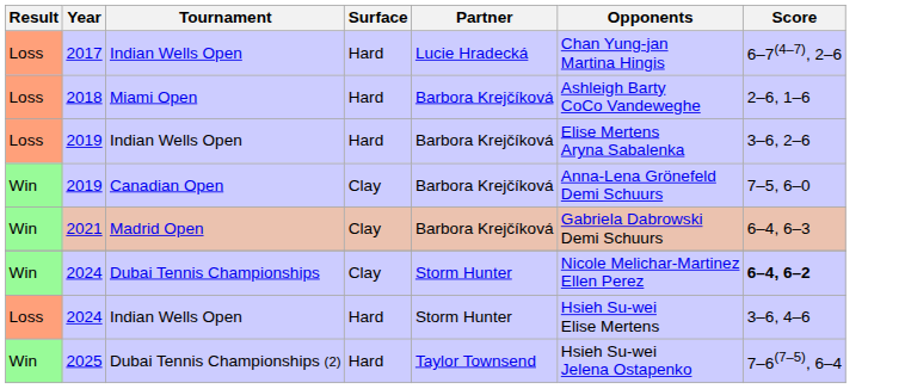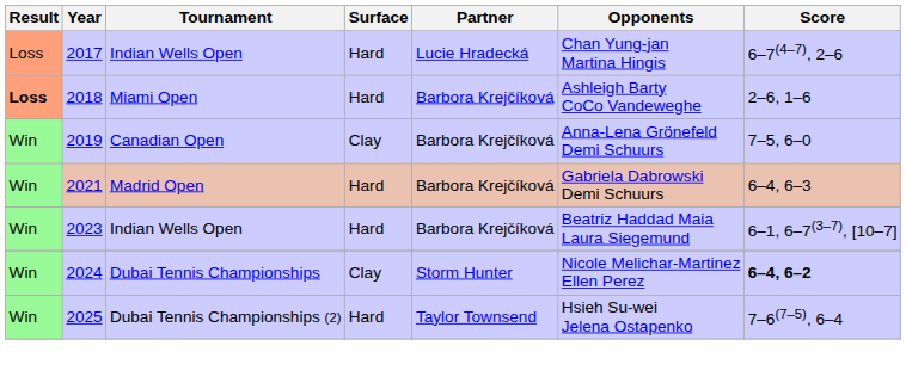2018 | Result: normal -> bold
- row: Loss | 2019 | Indian Wells Open | Hard | Barbora Krejčíková | Elise Mertens Aryna Sabalenka | 3–6, 2–6
2021 | Surface: Clay -> Hard
+ row: Win | 2023 | Indian Wells Open | Hard | Barbora Krejčíková | Beatriz Haddad Maia Laura Siegemund | 6–1, 6–7(3–7), [10–7]
- row: Loss | 2024 | Indian Wells Open | Hard | Storm Hunter | Hsieh Su-wei Elise Mertens | 3–6, 4–6
